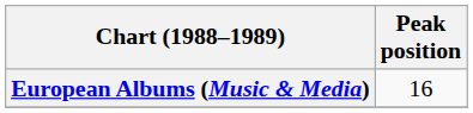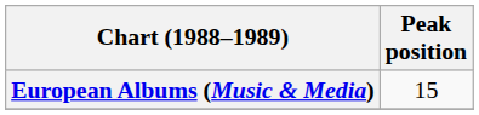European Albums (Music & Media) | Peak position: 16 -> 15
